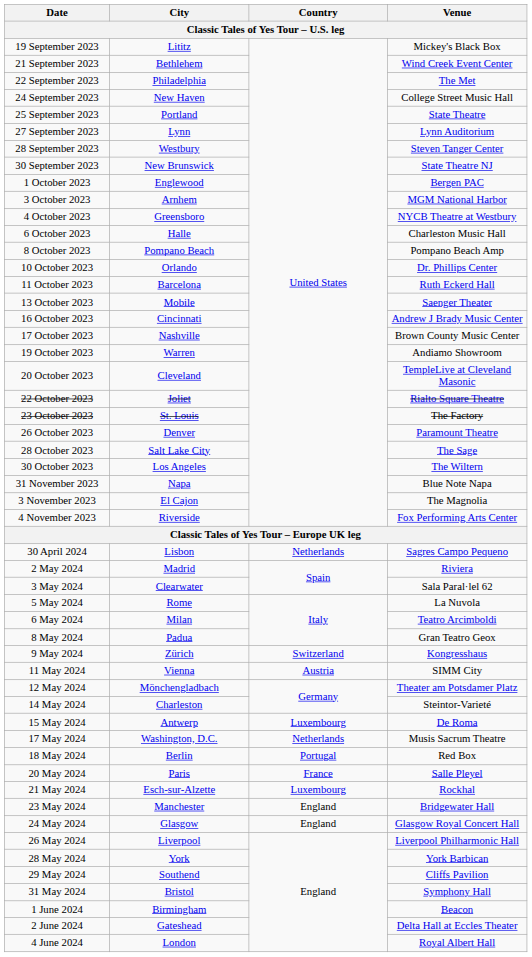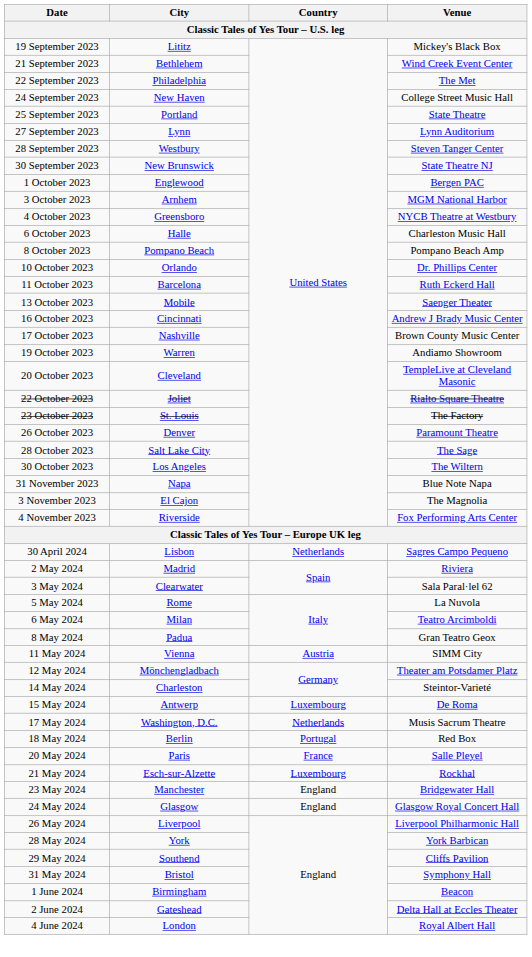- row: 9 May 2024 | Zürich | Switzerland | Kongresshaus
